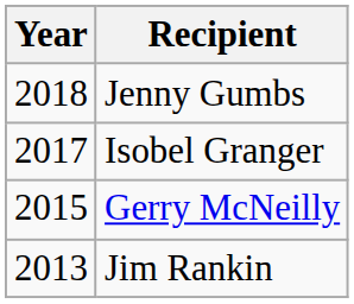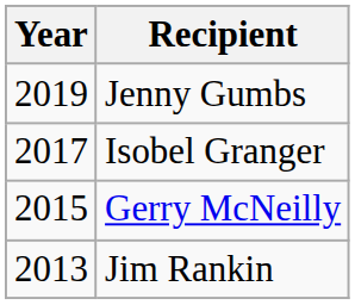Jenny Gumbs | Year: 2018 -> 2019
